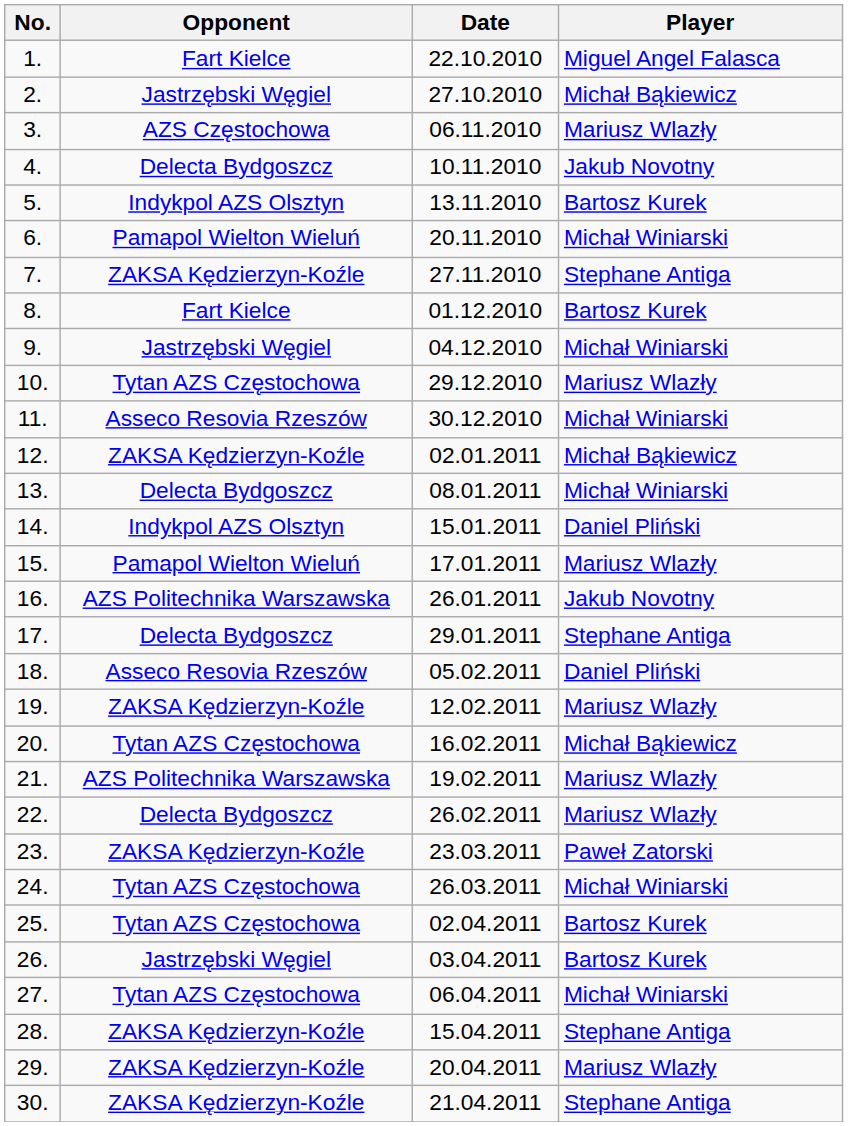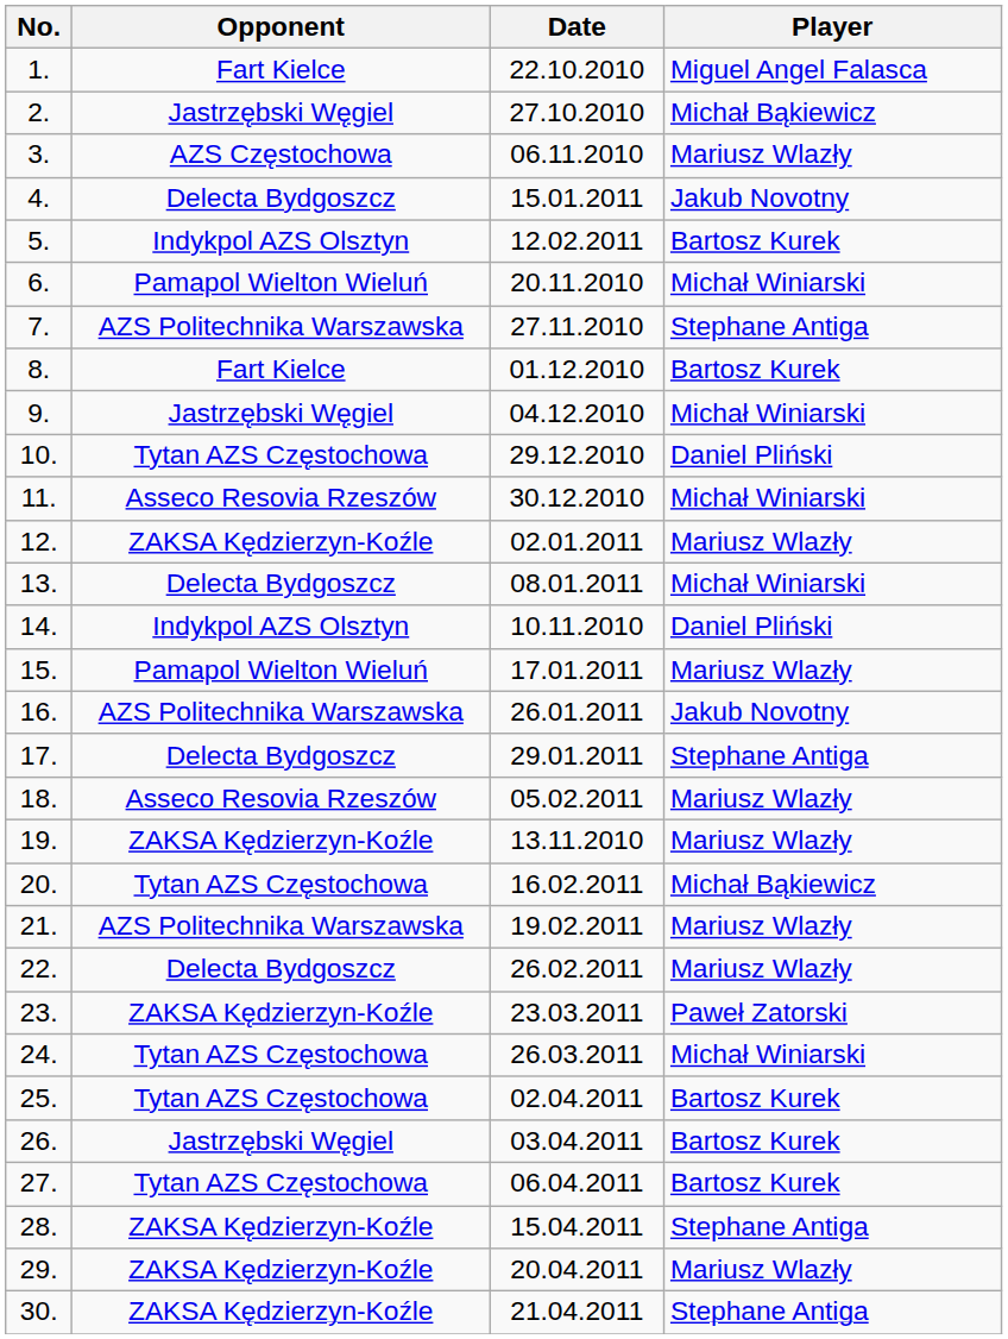4. | Date: 10.11.2010 -> 15.01.2011
5. | Date: 13.11.2010 -> 12.02.2011
7. | Opponent: ZAKSA Kędzierzyn-Koźle -> AZS Politechnika Warszawska
10. | Player: Mariusz Wlazły -> Daniel Pliński
12. | Player: Michał Bąkiewicz -> Mariusz Wlazły
14. | Date: 15.01.2011 -> 10.11.2010
18. | Player: Daniel Pliński -> Mariusz Wlazły
19. | Date: 12.02.2011 -> 13.11.2010
27. | Player: Michał Winiarski -> Bartosz Kurek
